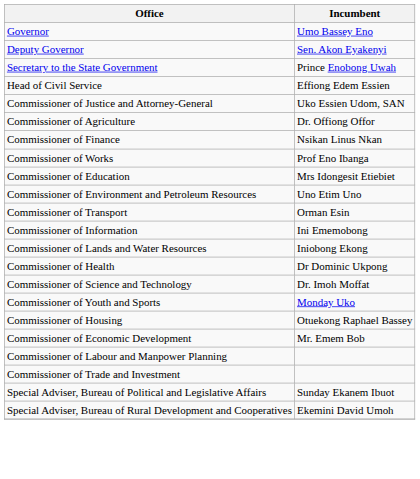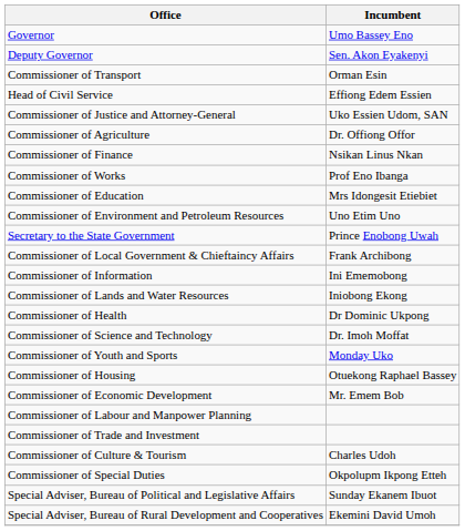rows swapped: Secretary to the State Government <-> Commissioner of Transport
+ row: Commissioner of Local Government & Chieftaincy Affairs | Frank Archibong
+ row: Commissioner of Culture & Tourism | Charles Udoh
+ row: Commissioner of Special Duties | Okpolupm Ikpong Etteh
